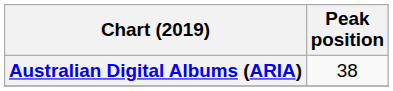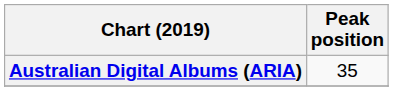Australian Digital Albums (ARIA) | Peak position: 38 -> 35
